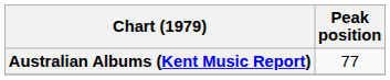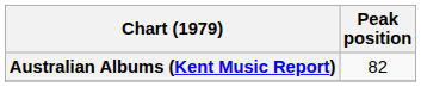Australian Albums (Kent Music Report) | Peak position: 77 -> 82
